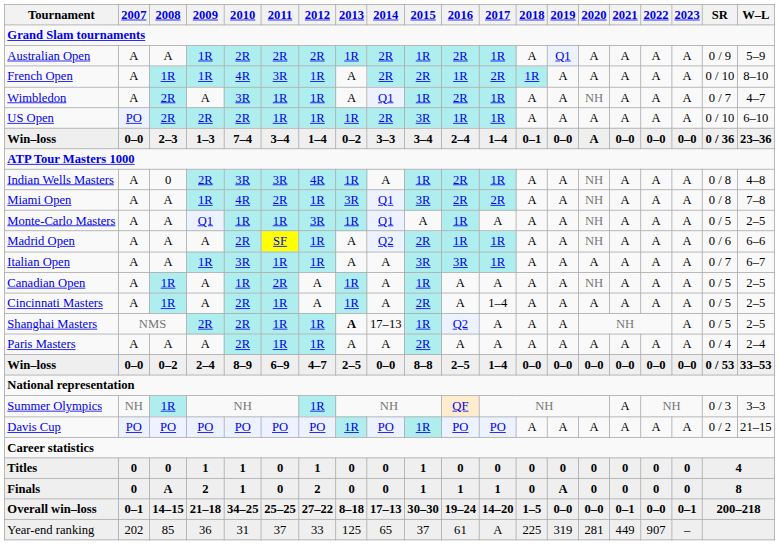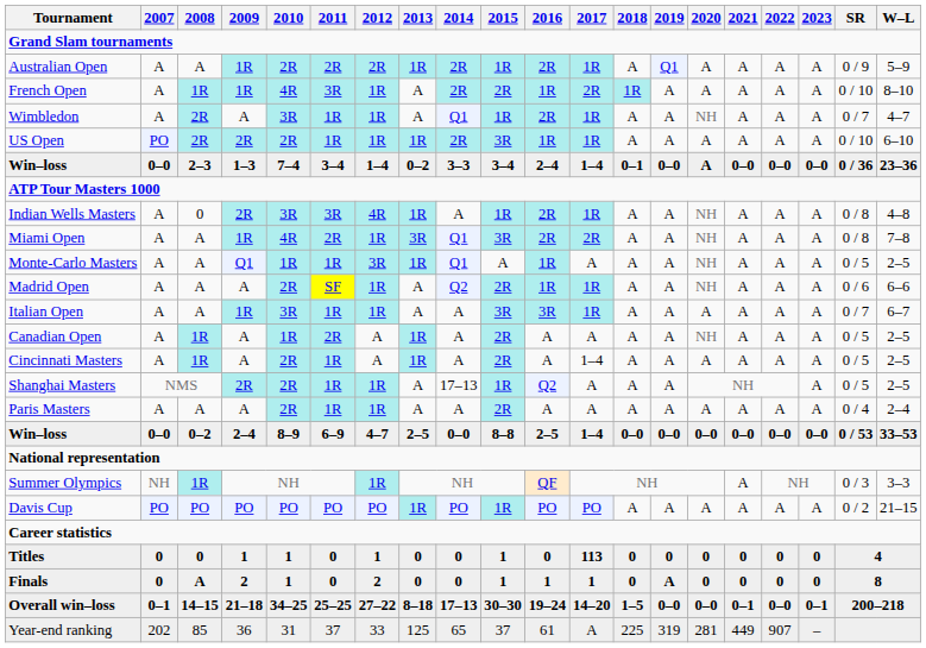Canadian Open | 2015: 1R -> 2R
Shanghai Masters | 2013: bold -> normal
Titles | 2017: 0 -> 113
